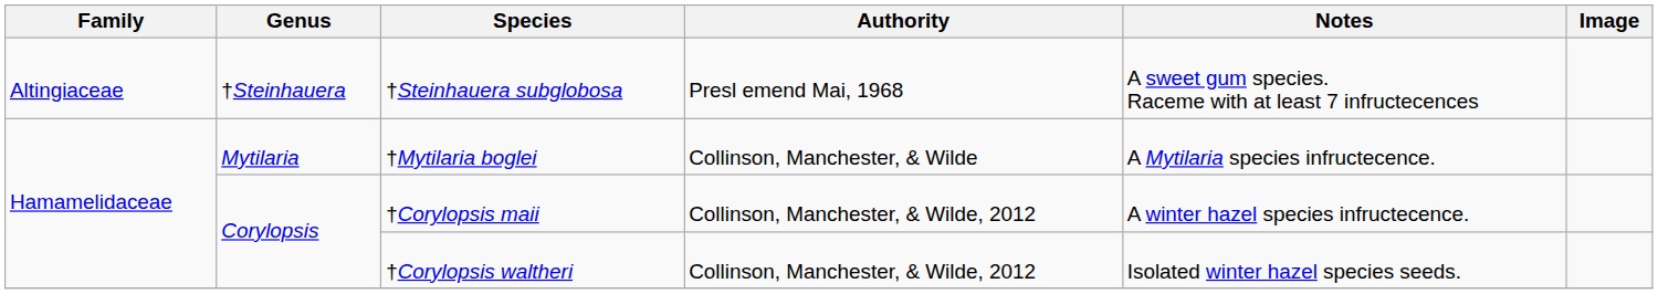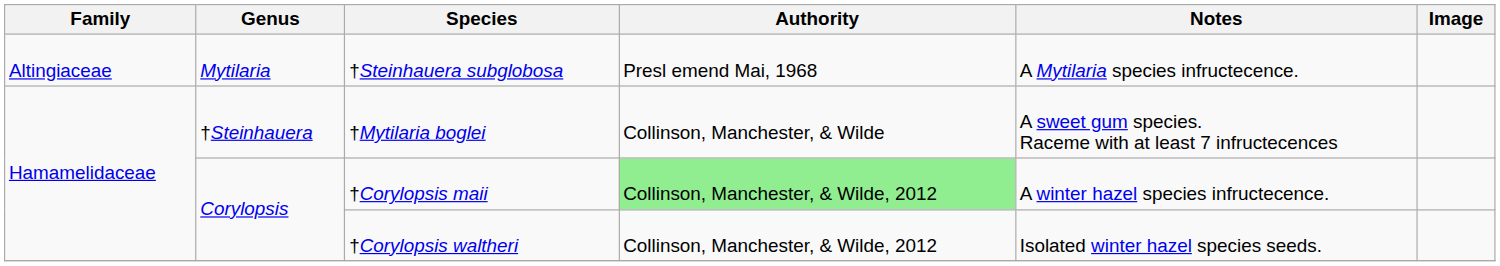†Steinhauera subglobosa | Genus: †Steinhauera -> Mytilaria
†Steinhauera subglobosa | Notes: A sweet gum species. Raceme with at least 7 infructecences -> A Mytilaria species infructecence.
†Mytilaria boglei | Genus: Mytilaria -> †Steinhauera
†Mytilaria boglei | Notes: A Mytilaria species infructecence. -> A sweet gum species. Raceme with at least 7 infructecences
†Corylopsis maii | Authority: no background -> lightgreen background
